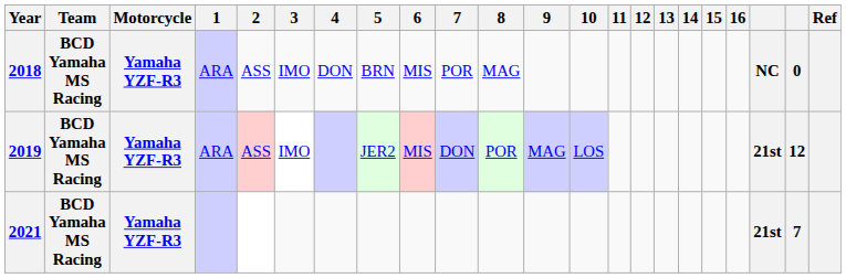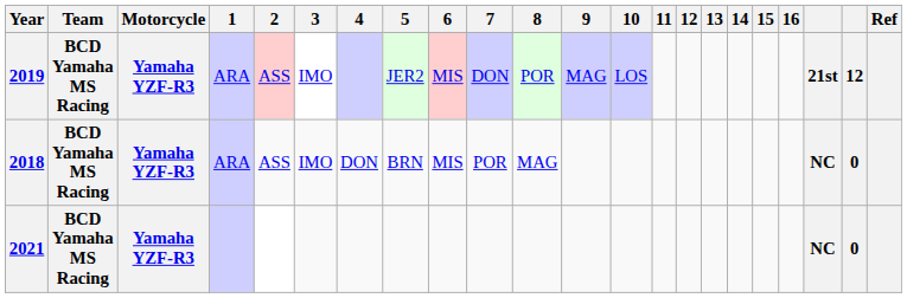rows swapped: 2018 <-> 2019
2021 | column 20: 21st -> NC
2021 | column 21: 7 -> 0
